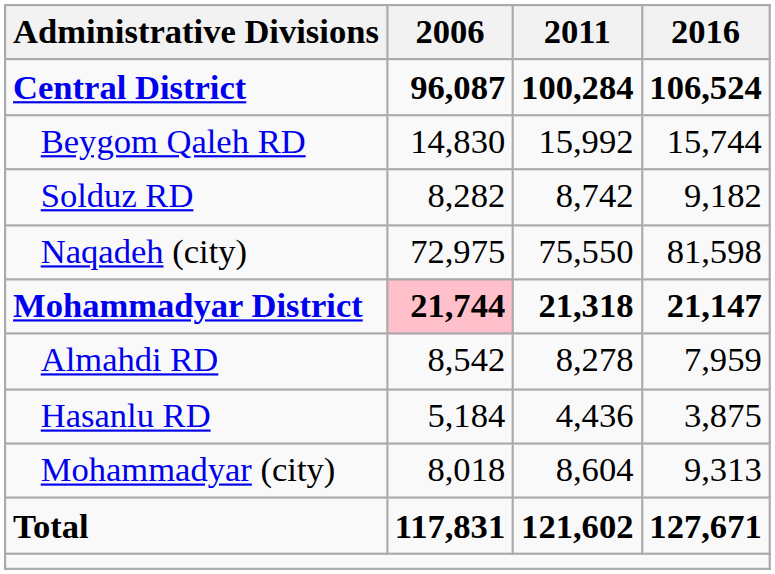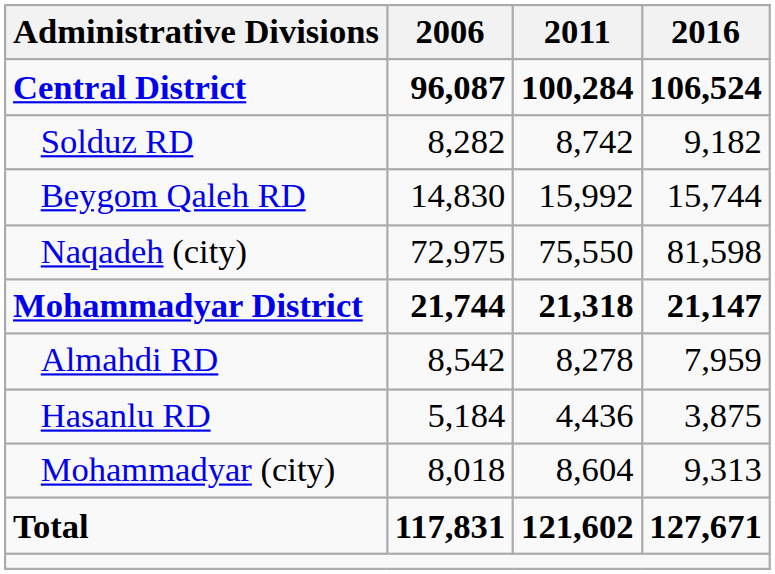rows swapped: Beygom Qaleh RD <-> Solduz RD
Mohammadyar District | 2006: pink background -> no background
